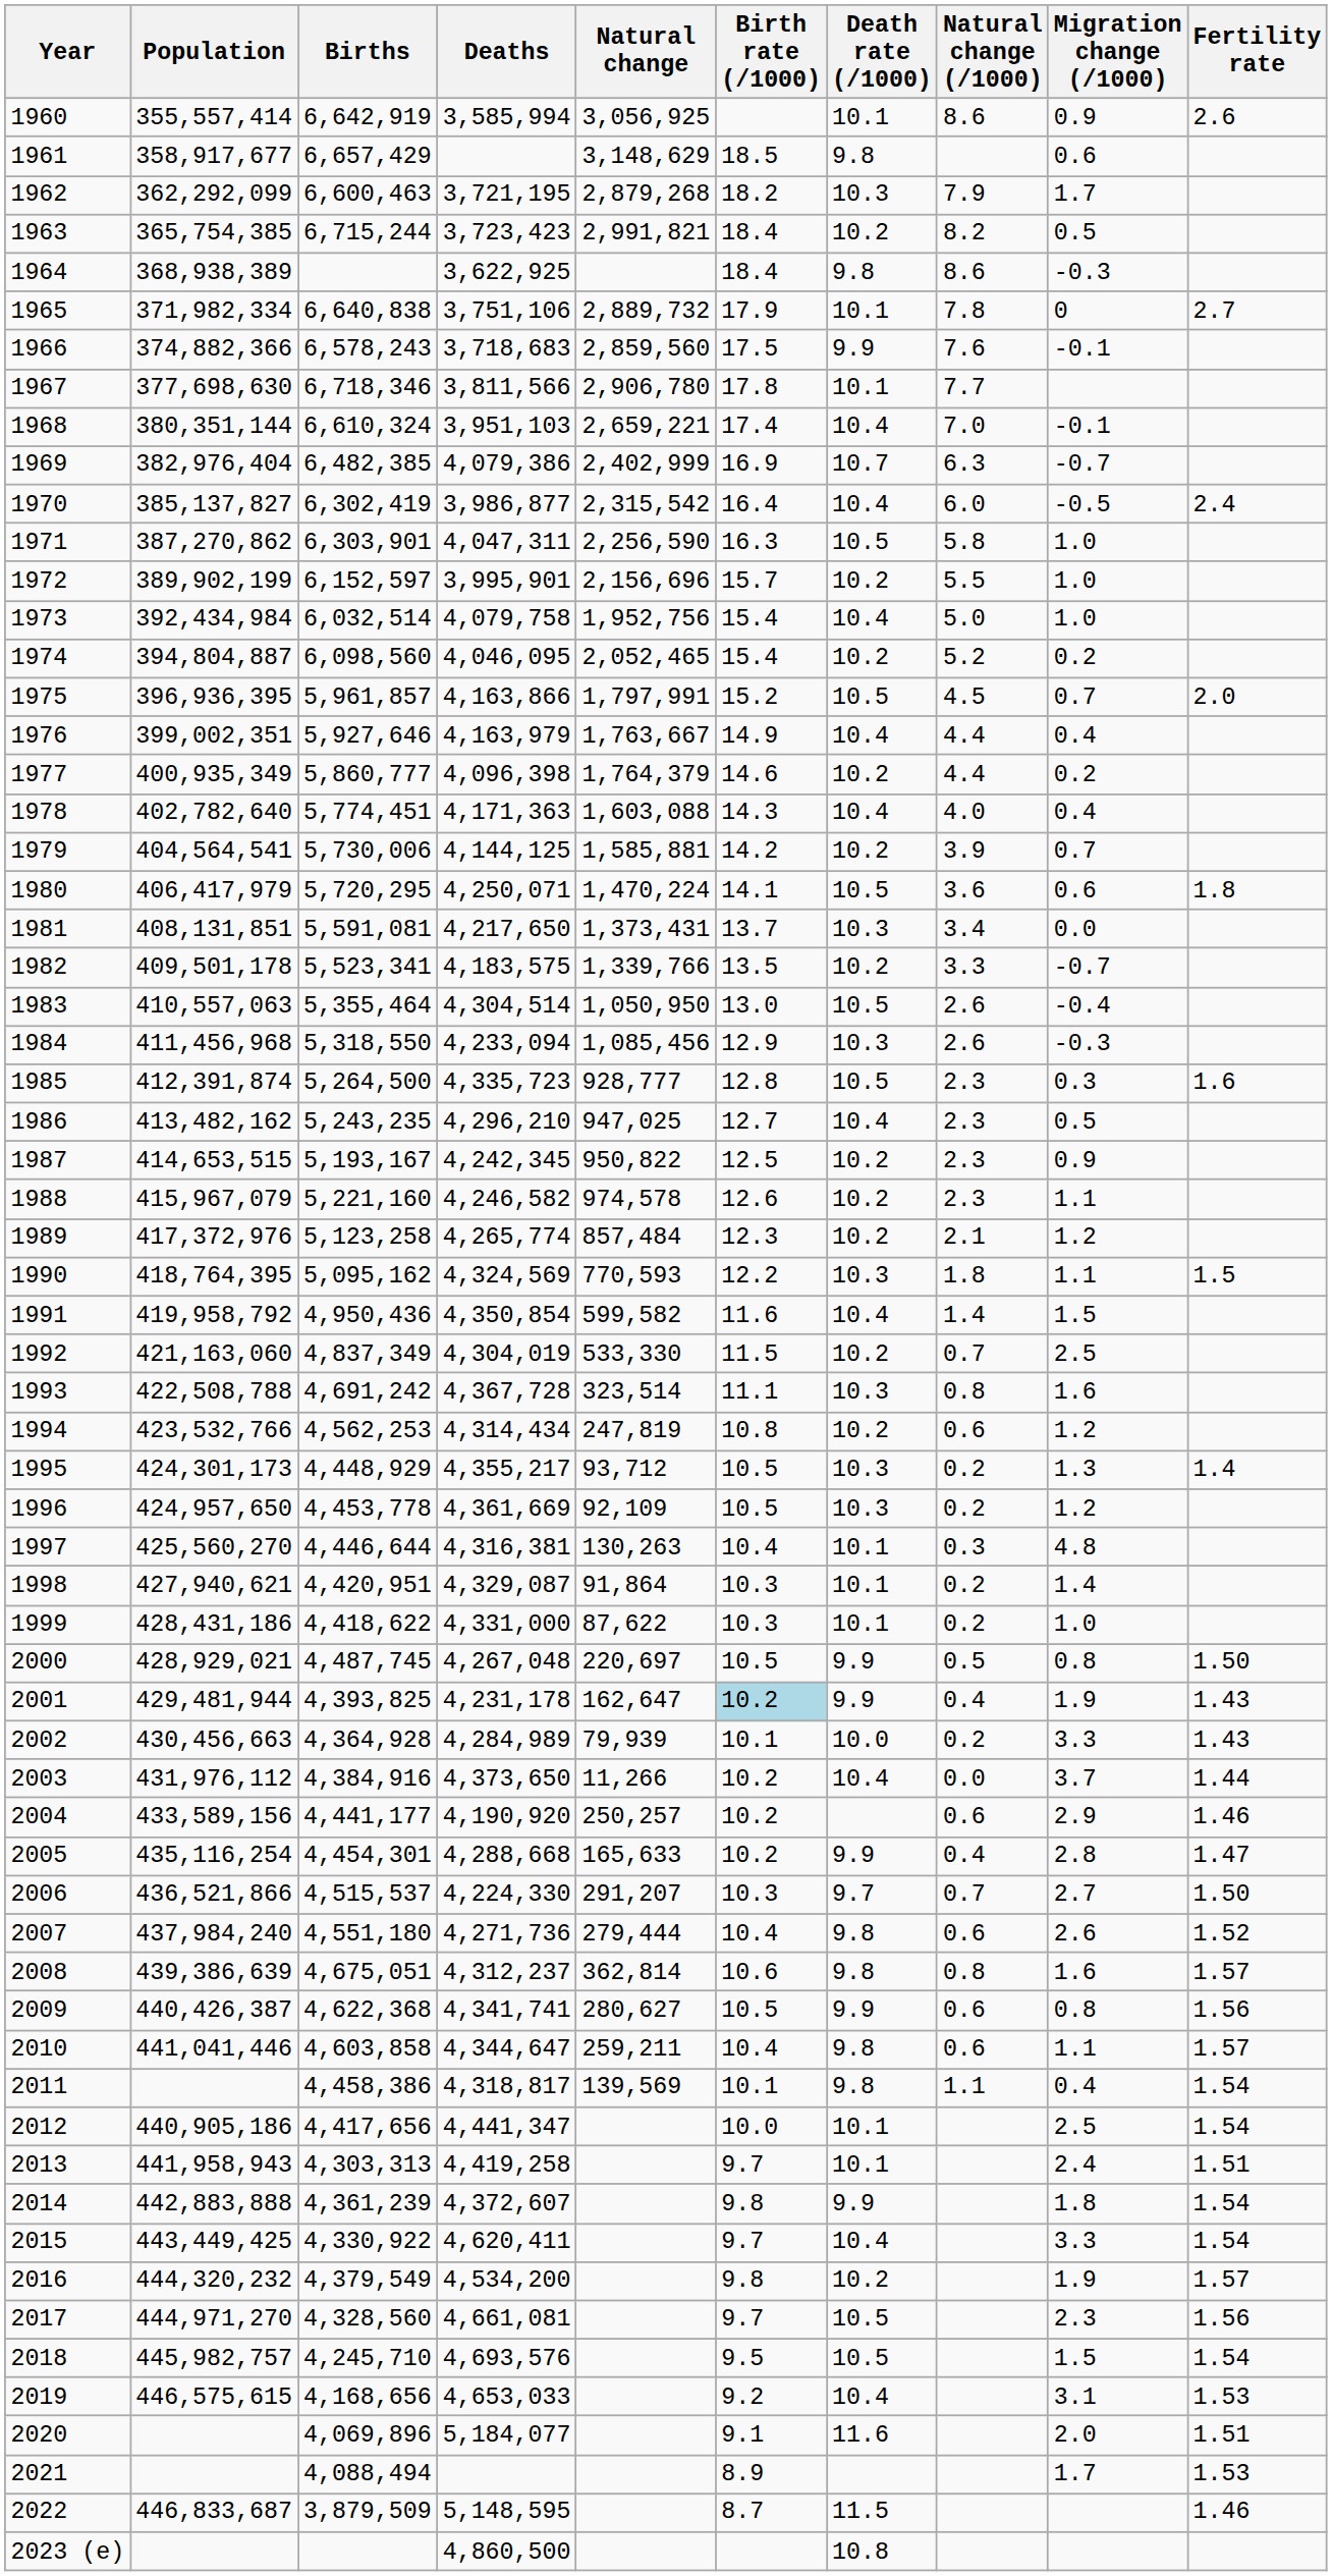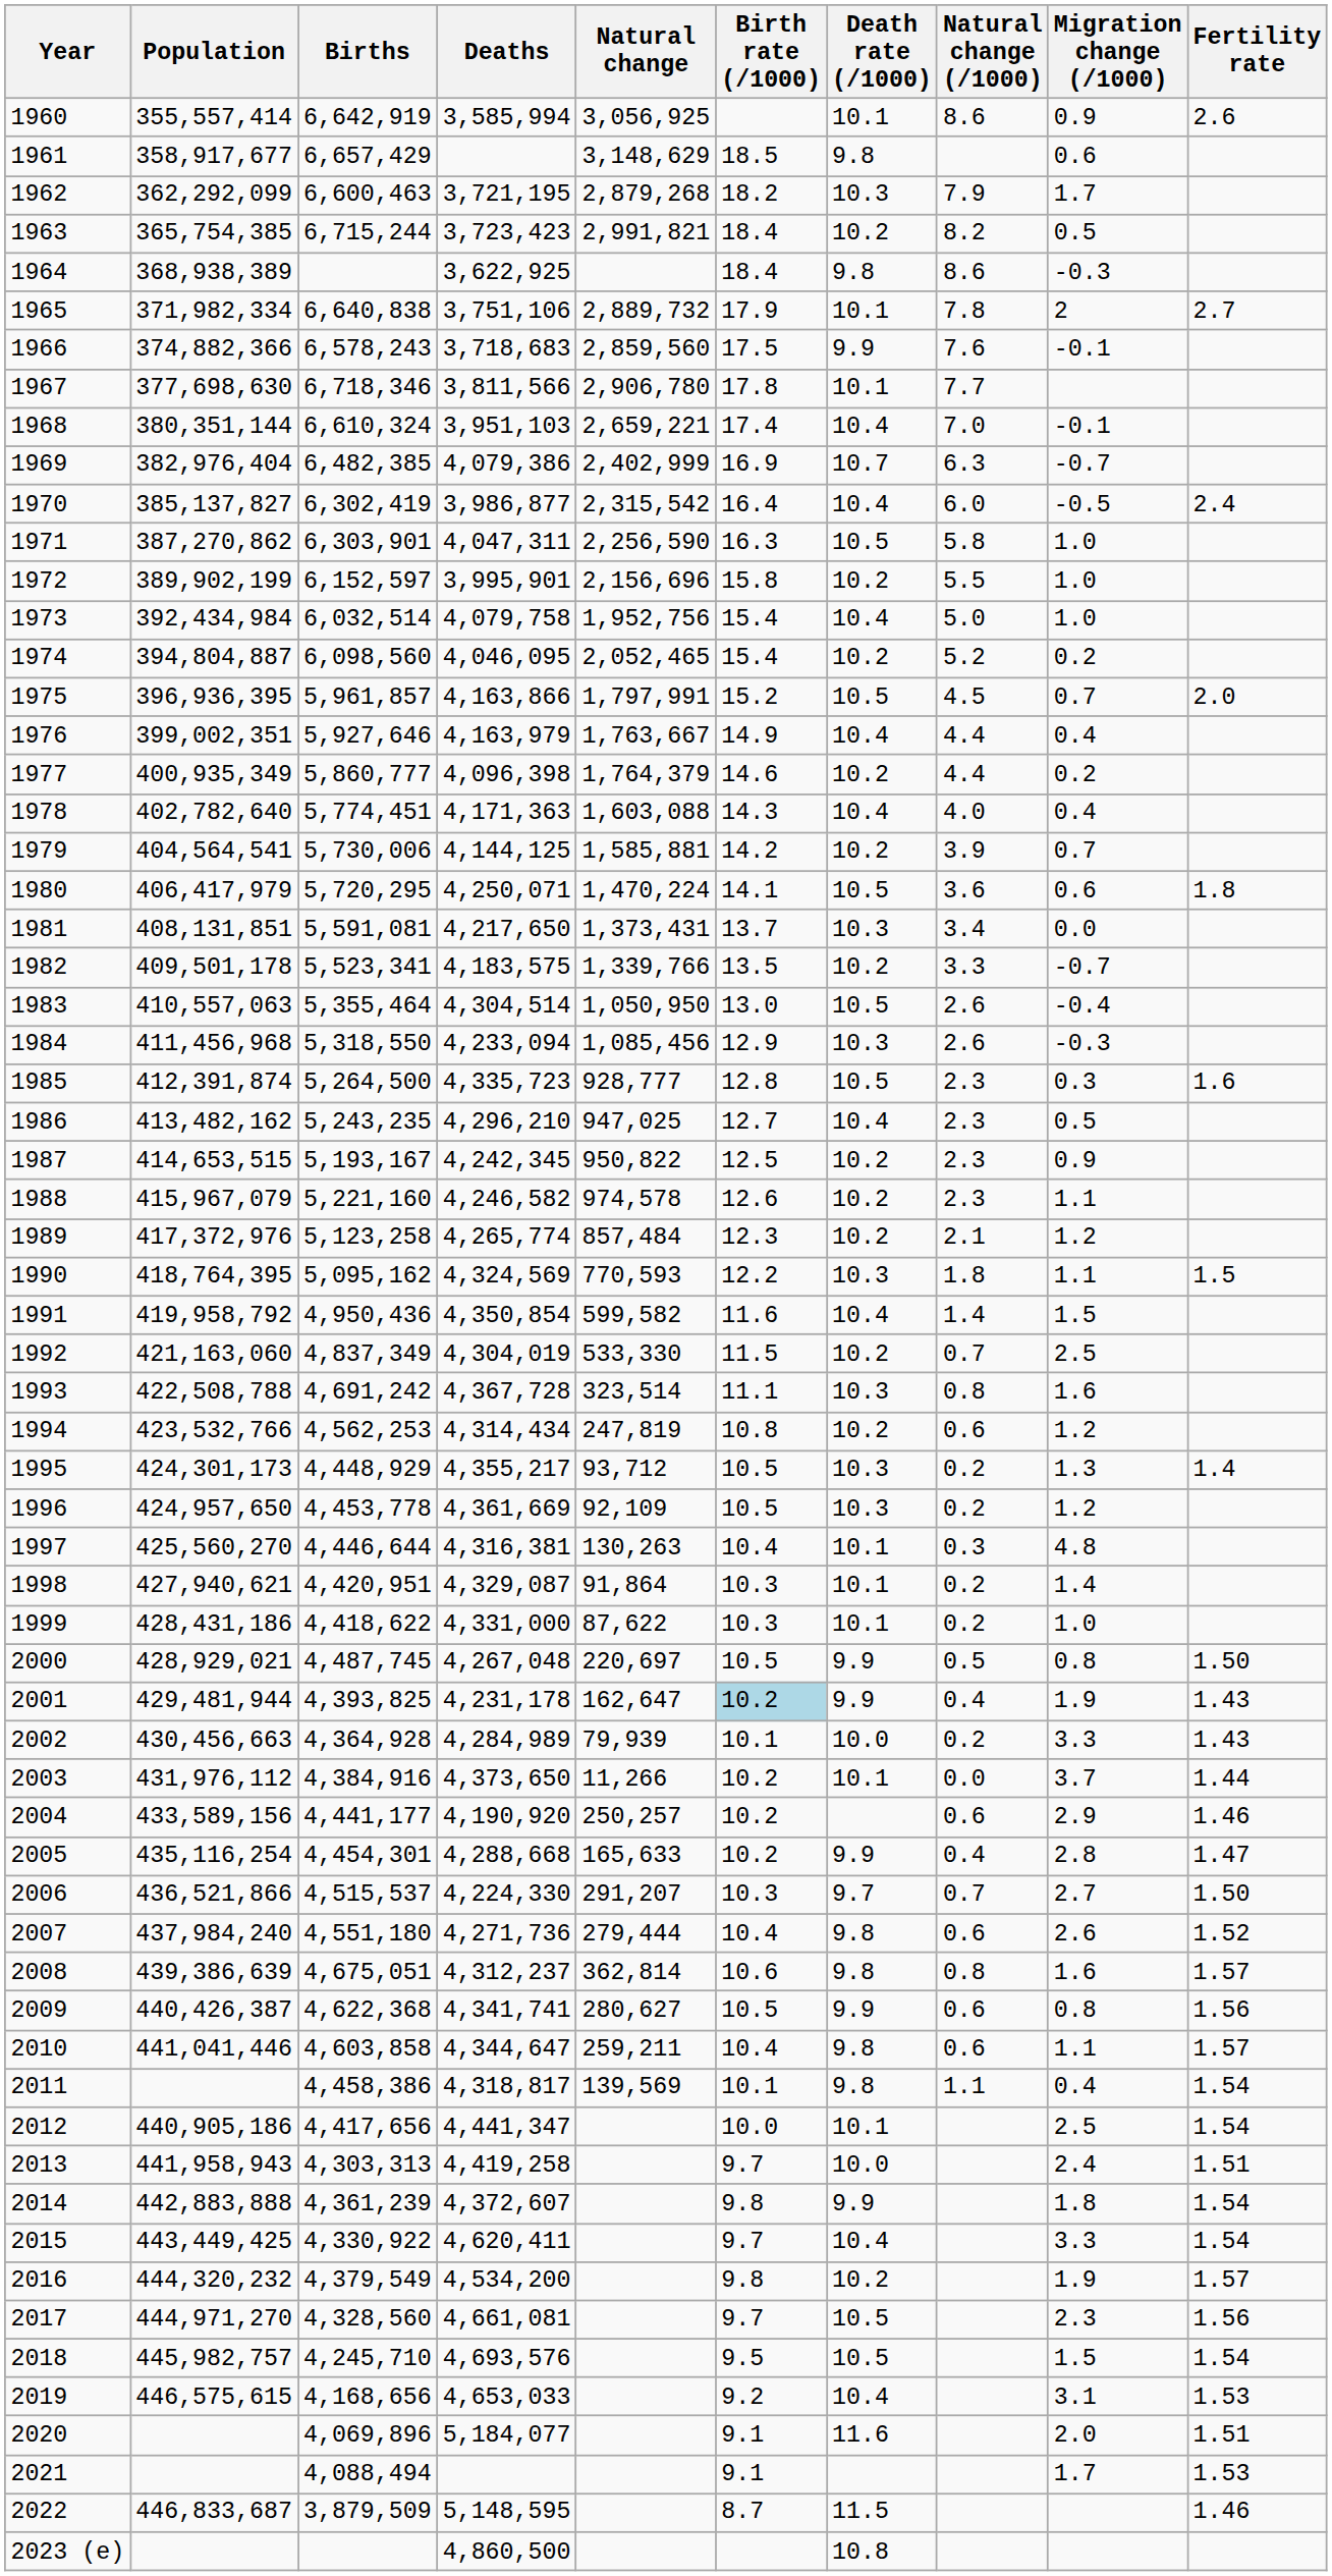1965 | Migration change (/1000): 0 -> 2
1972 | Birth rate (/1000): 15.7 -> 15.8
2003 | Death rate (/1000): 10.4 -> 10.1
2013 | Death rate (/1000): 10.1 -> 10.0
2021 | Birth rate (/1000): 8.9 -> 9.1
